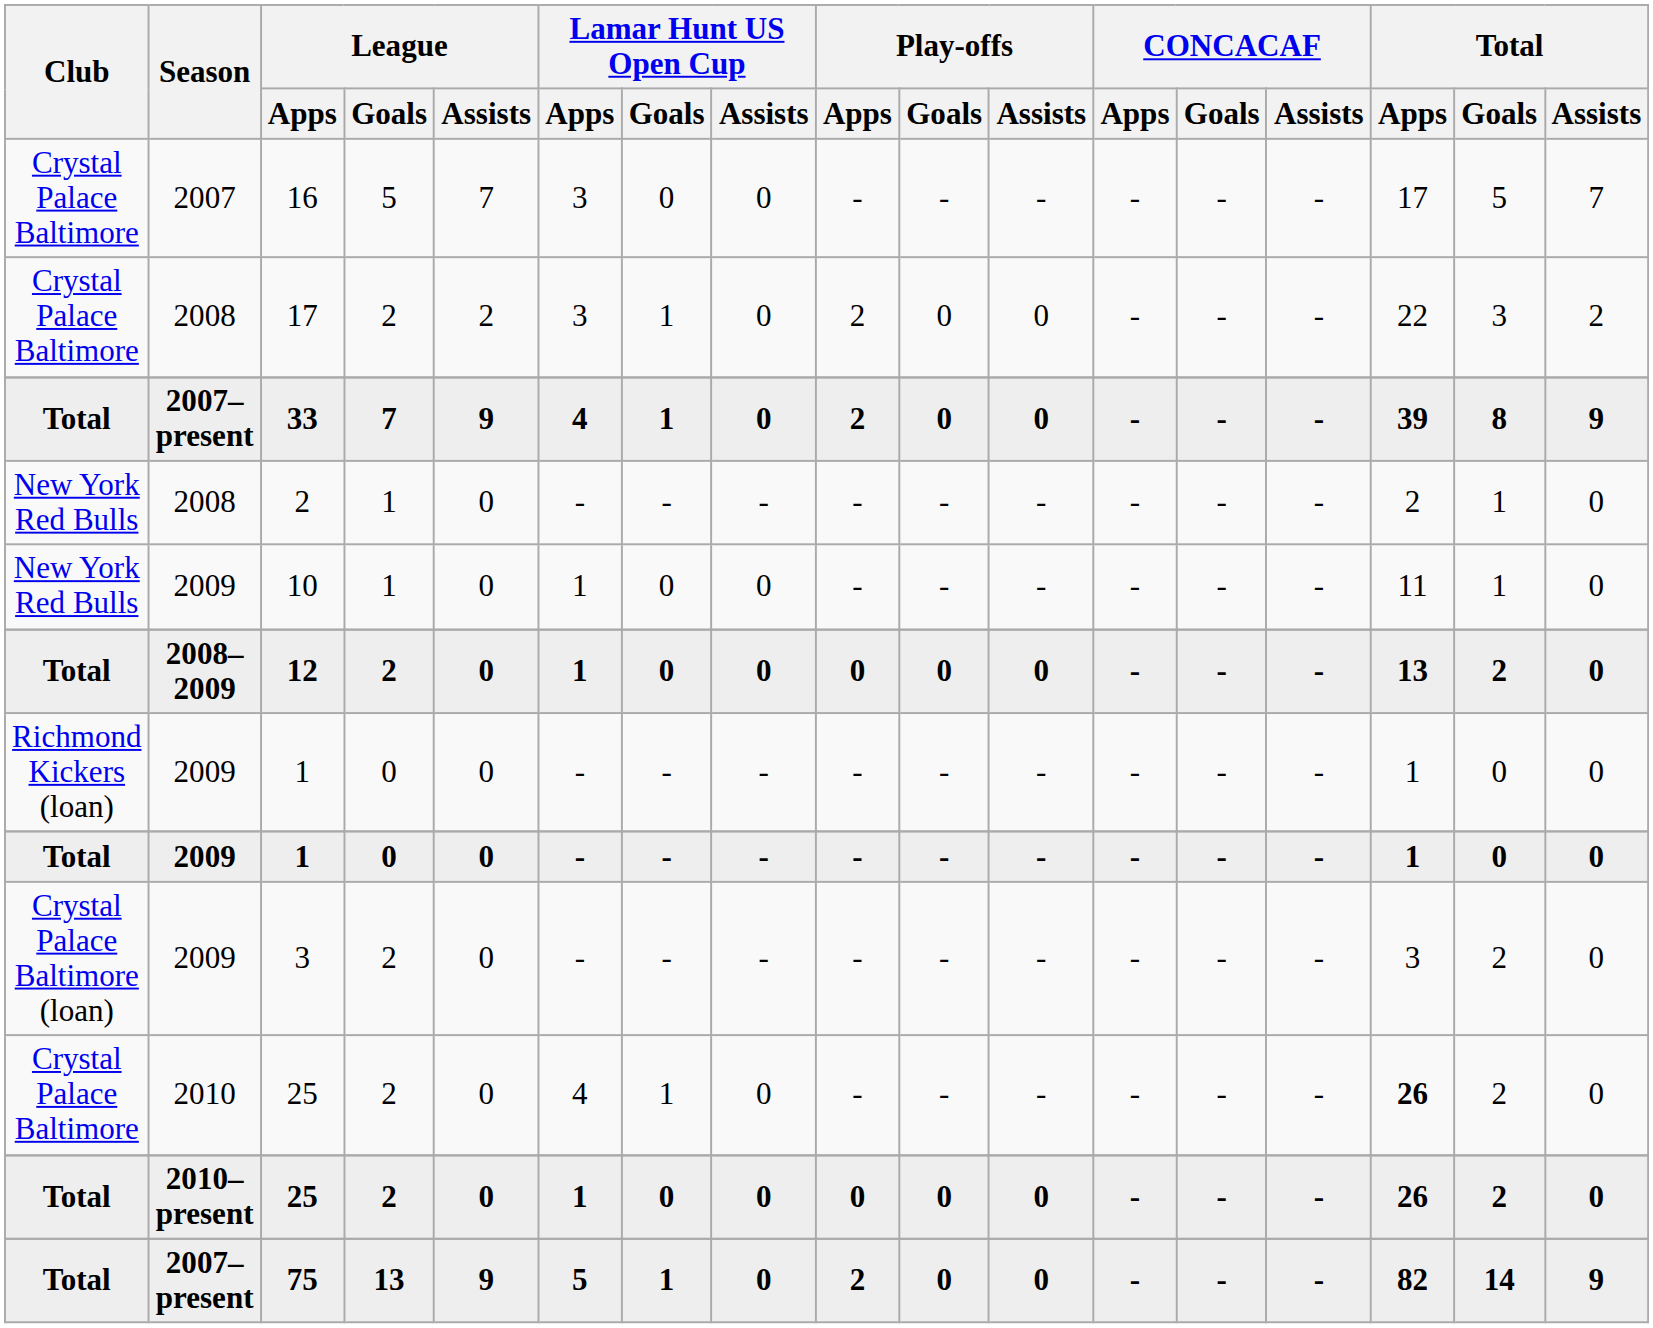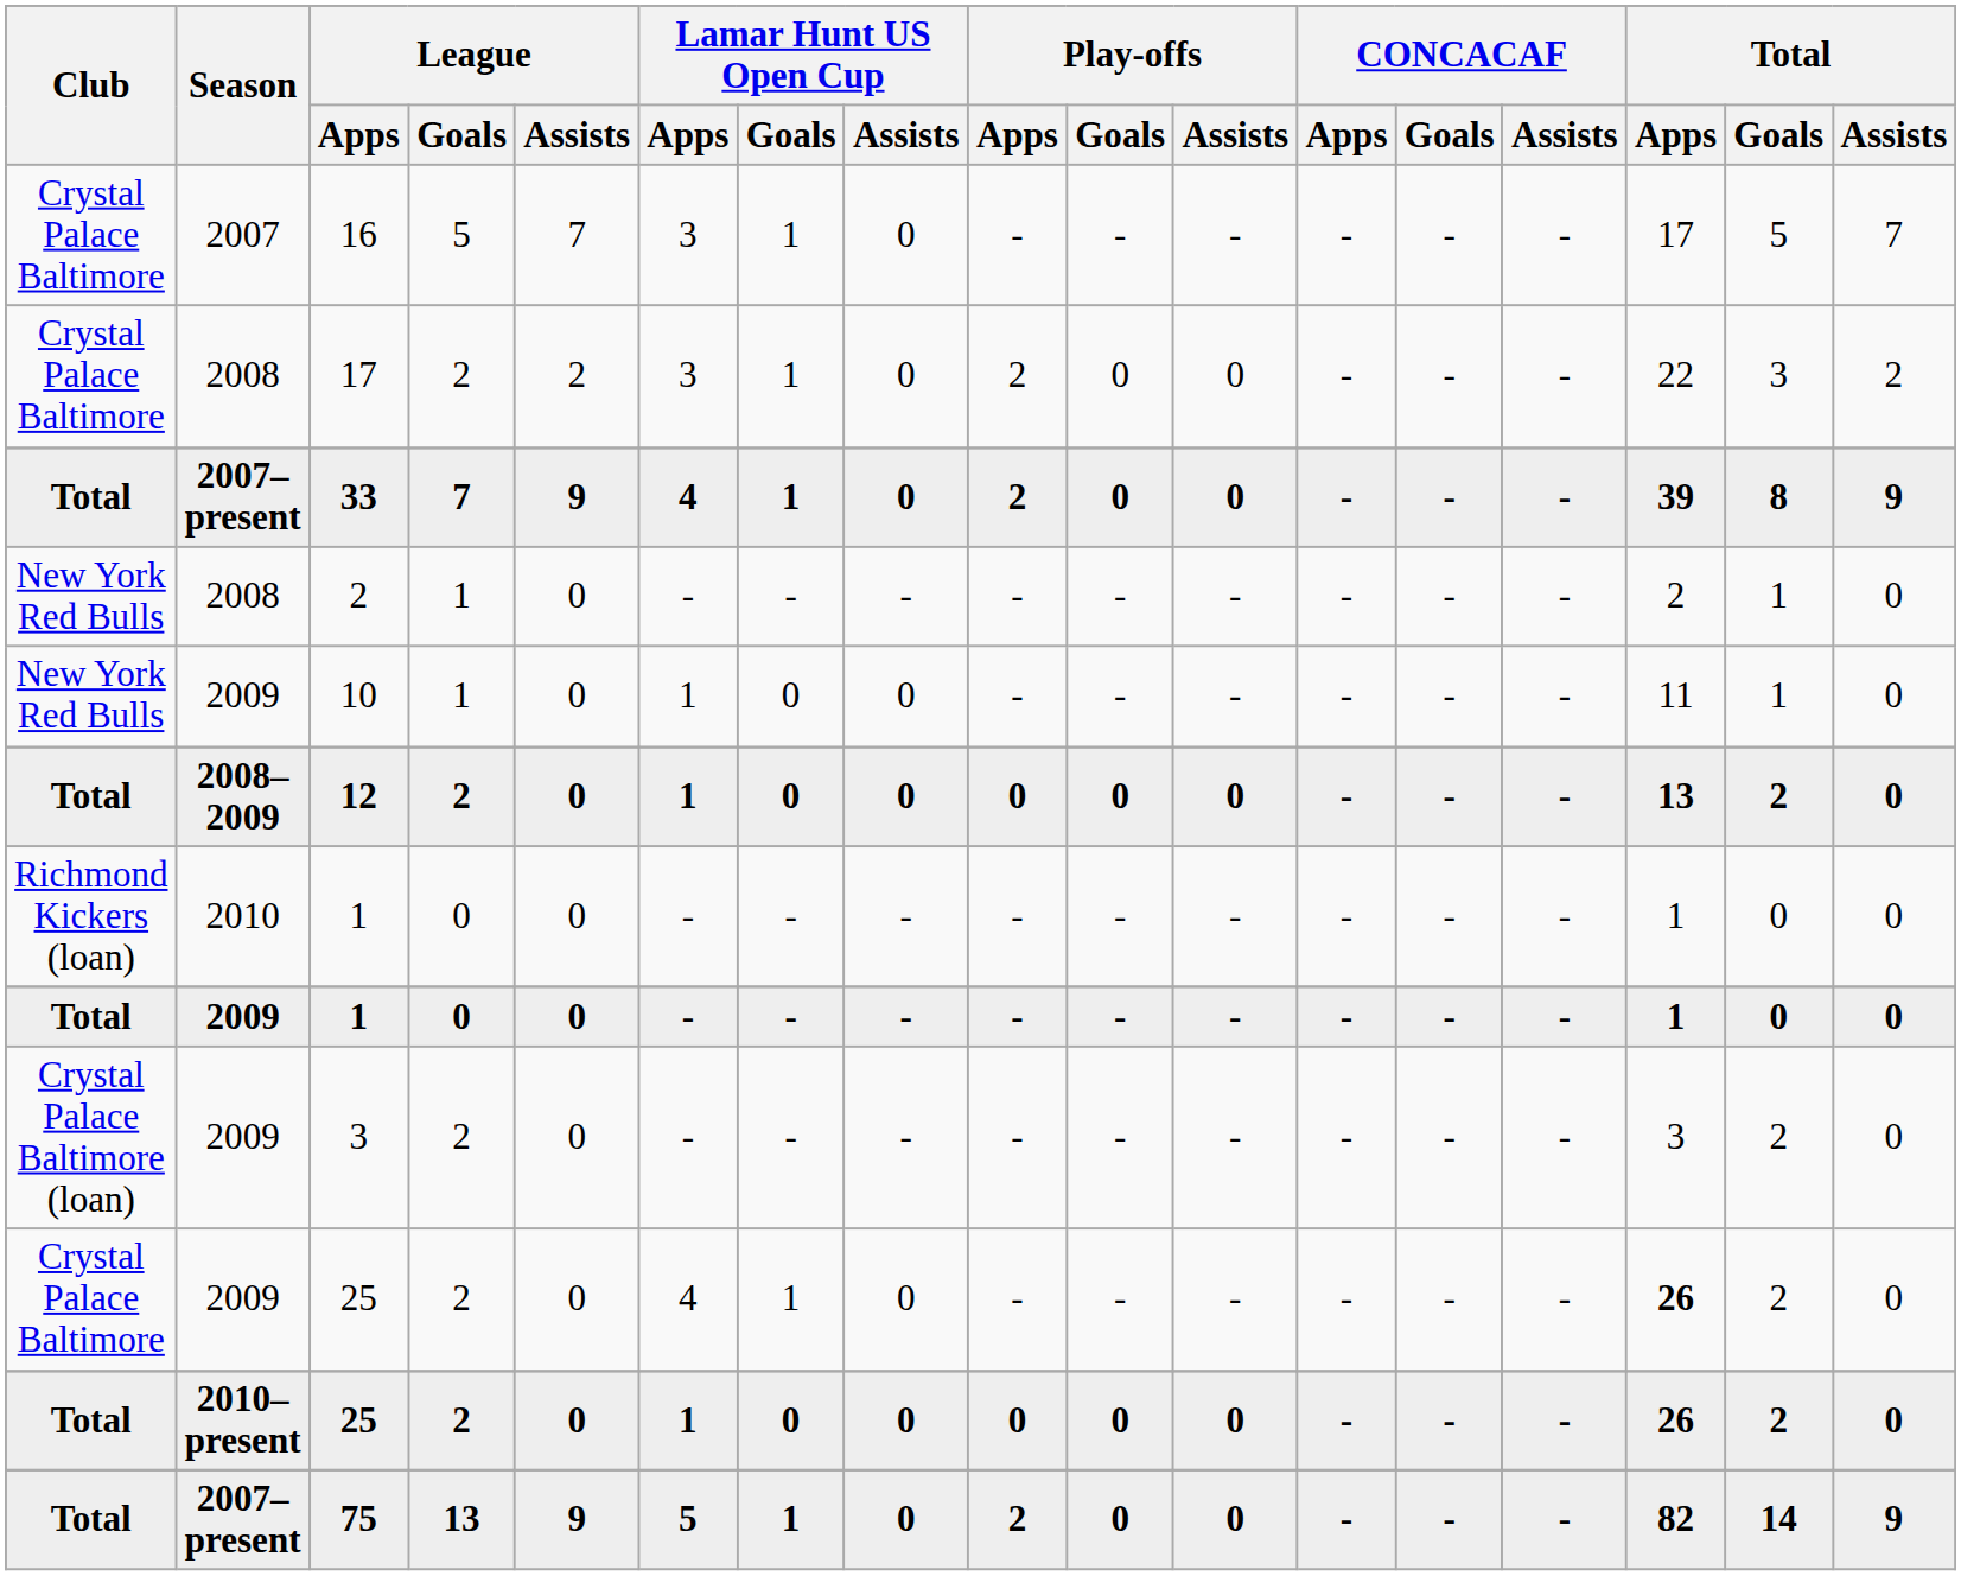16 | Lamar Hunt US Open Cup / Goals: 0 -> 1
Richmond Kickers (loan) / 1 | Season: 2009 -> 2010
Crystal Palace Baltimore / 25 | Season: 2010 -> 2009
